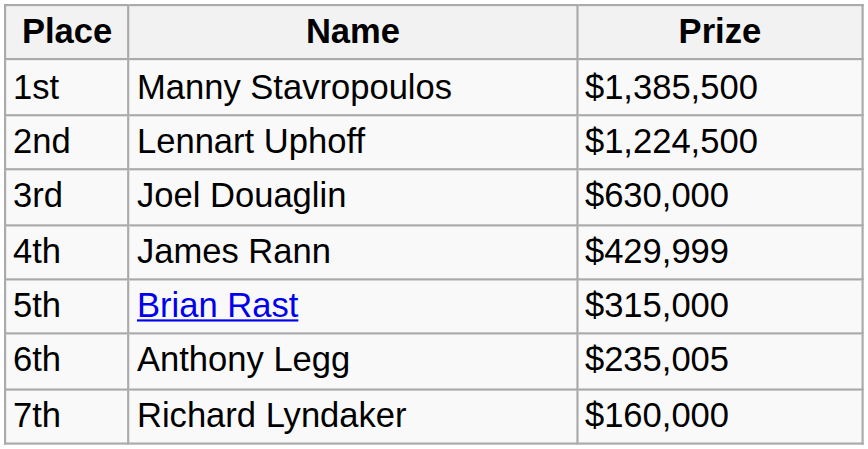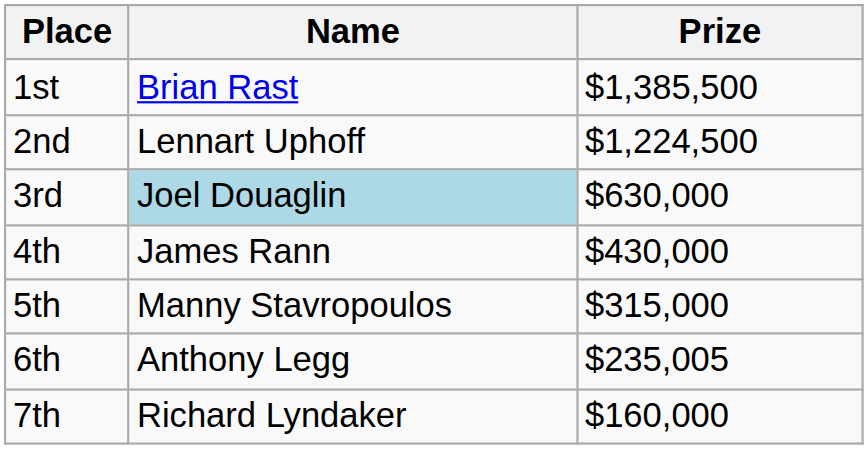1st | Name: Manny Stavropoulos -> Brian Rast
3rd | Name: no background -> lightblue background
4th | Prize: $429,999 -> $430,000
5th | Name: Brian Rast -> Manny Stavropoulos
